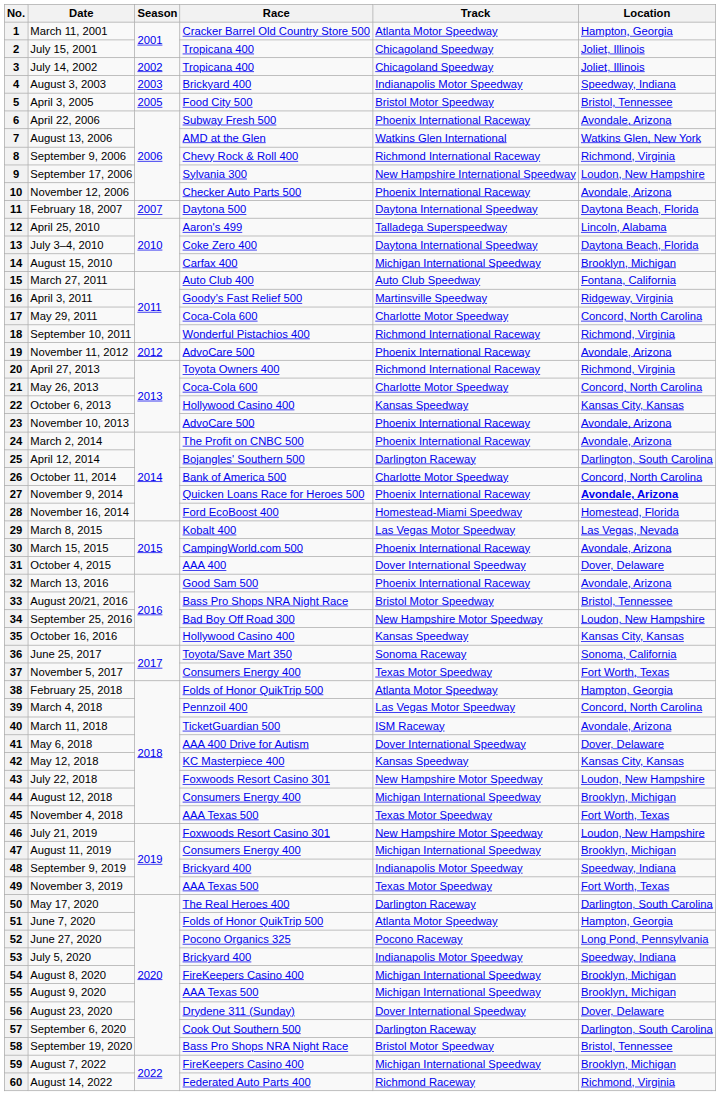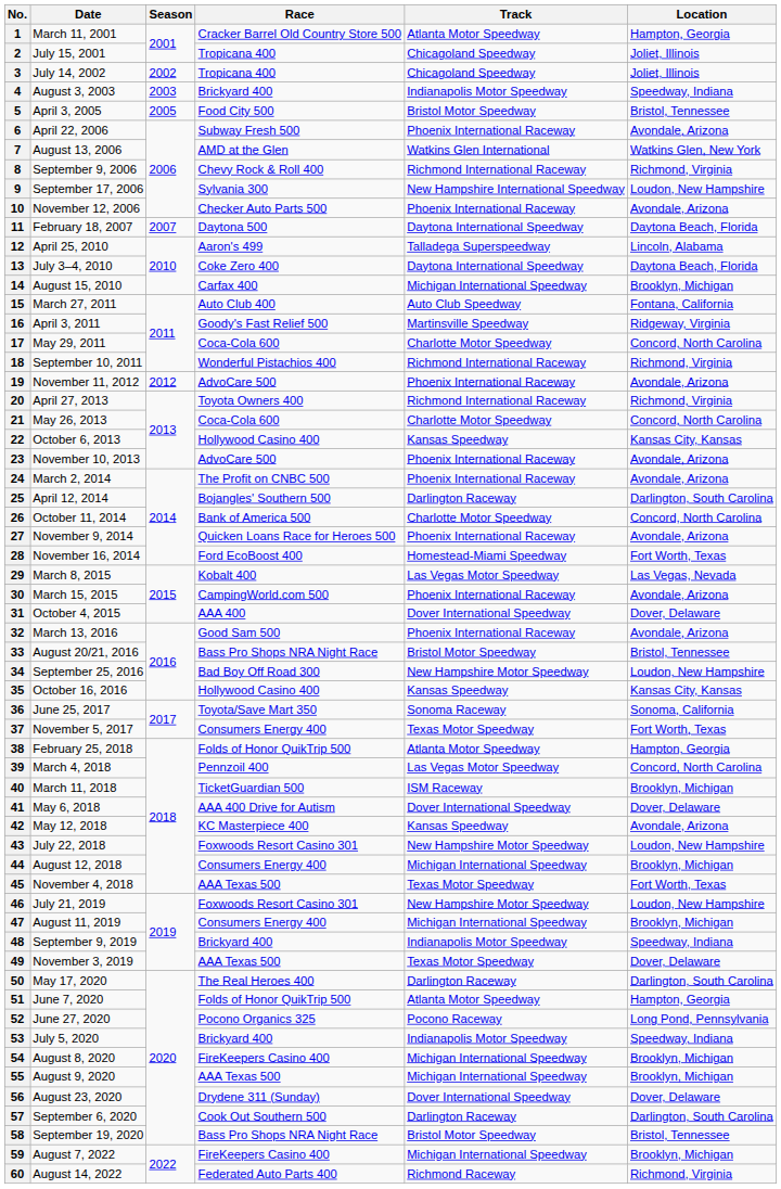27 | Location: bold -> normal
28 | Location: Homestead, Florida -> Fort Worth, Texas
40 | Location: Avondale, Arizona -> Brooklyn, Michigan
42 | Location: Kansas City, Kansas -> Avondale, Arizona
49 | Location: Fort Worth, Texas -> Dover, Delaware
